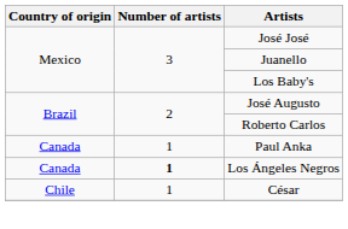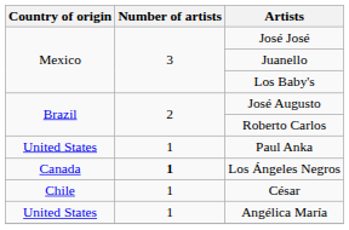Paul Anka | Country of origin: Canada -> United States
+ row: United States | 1 | Angélica María
